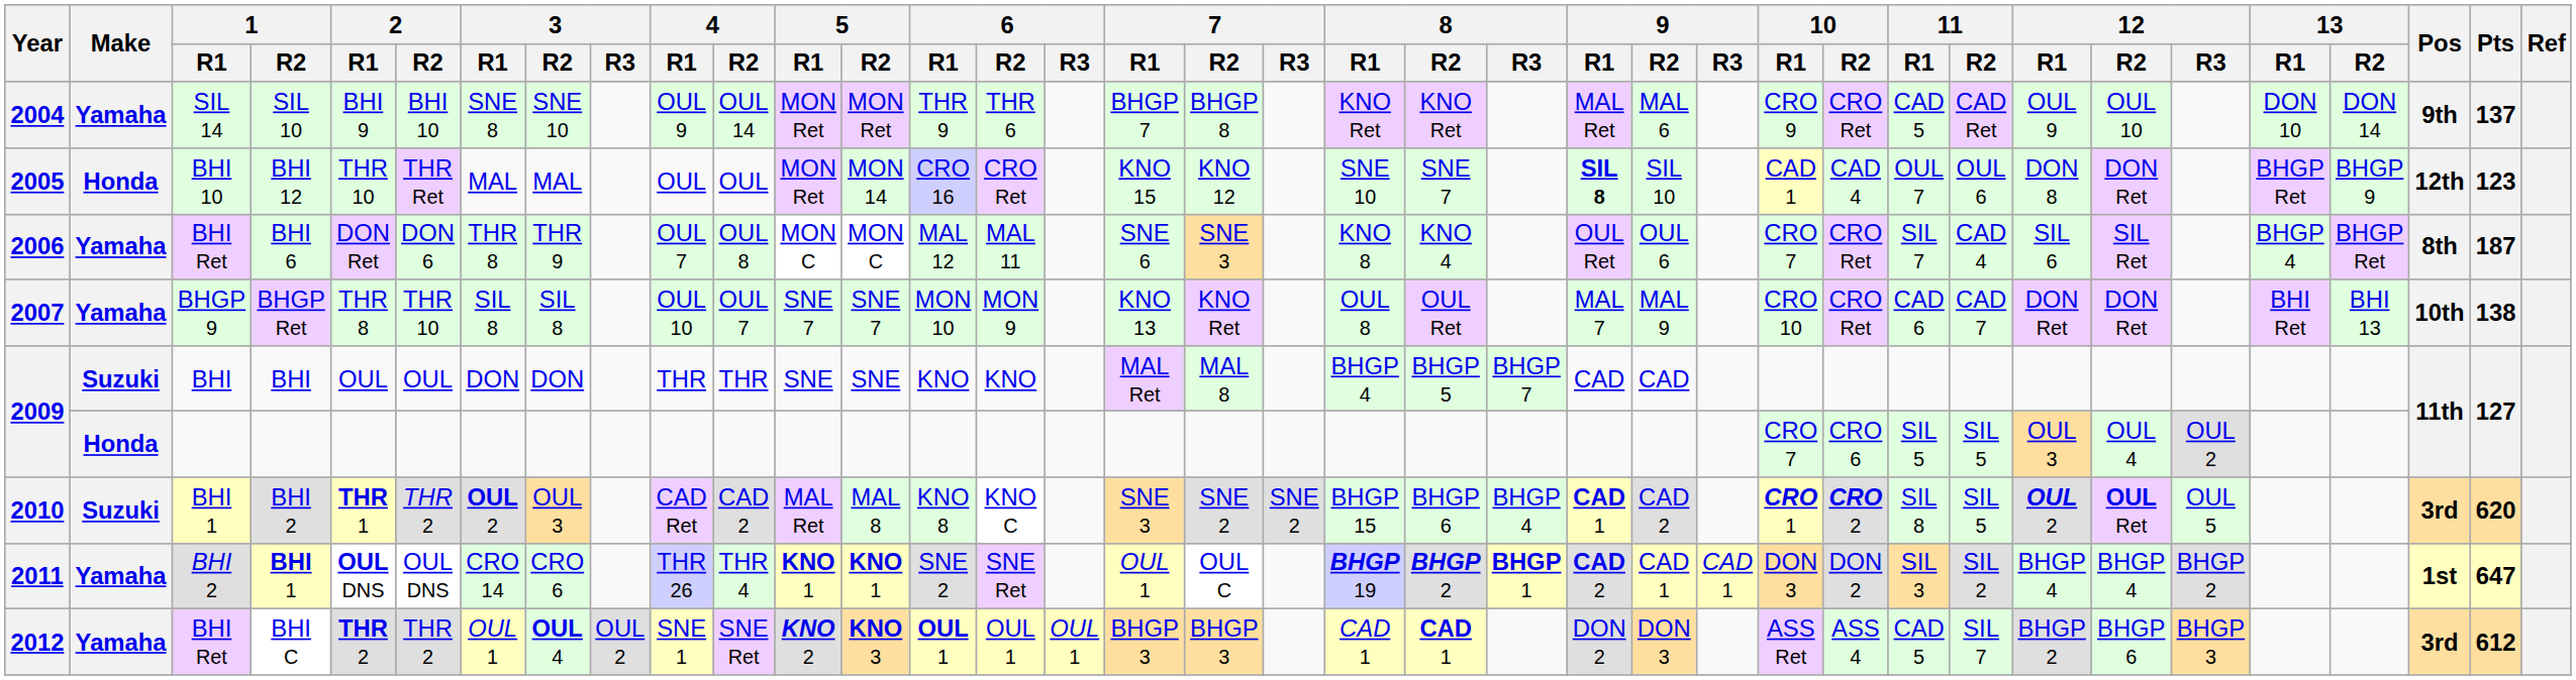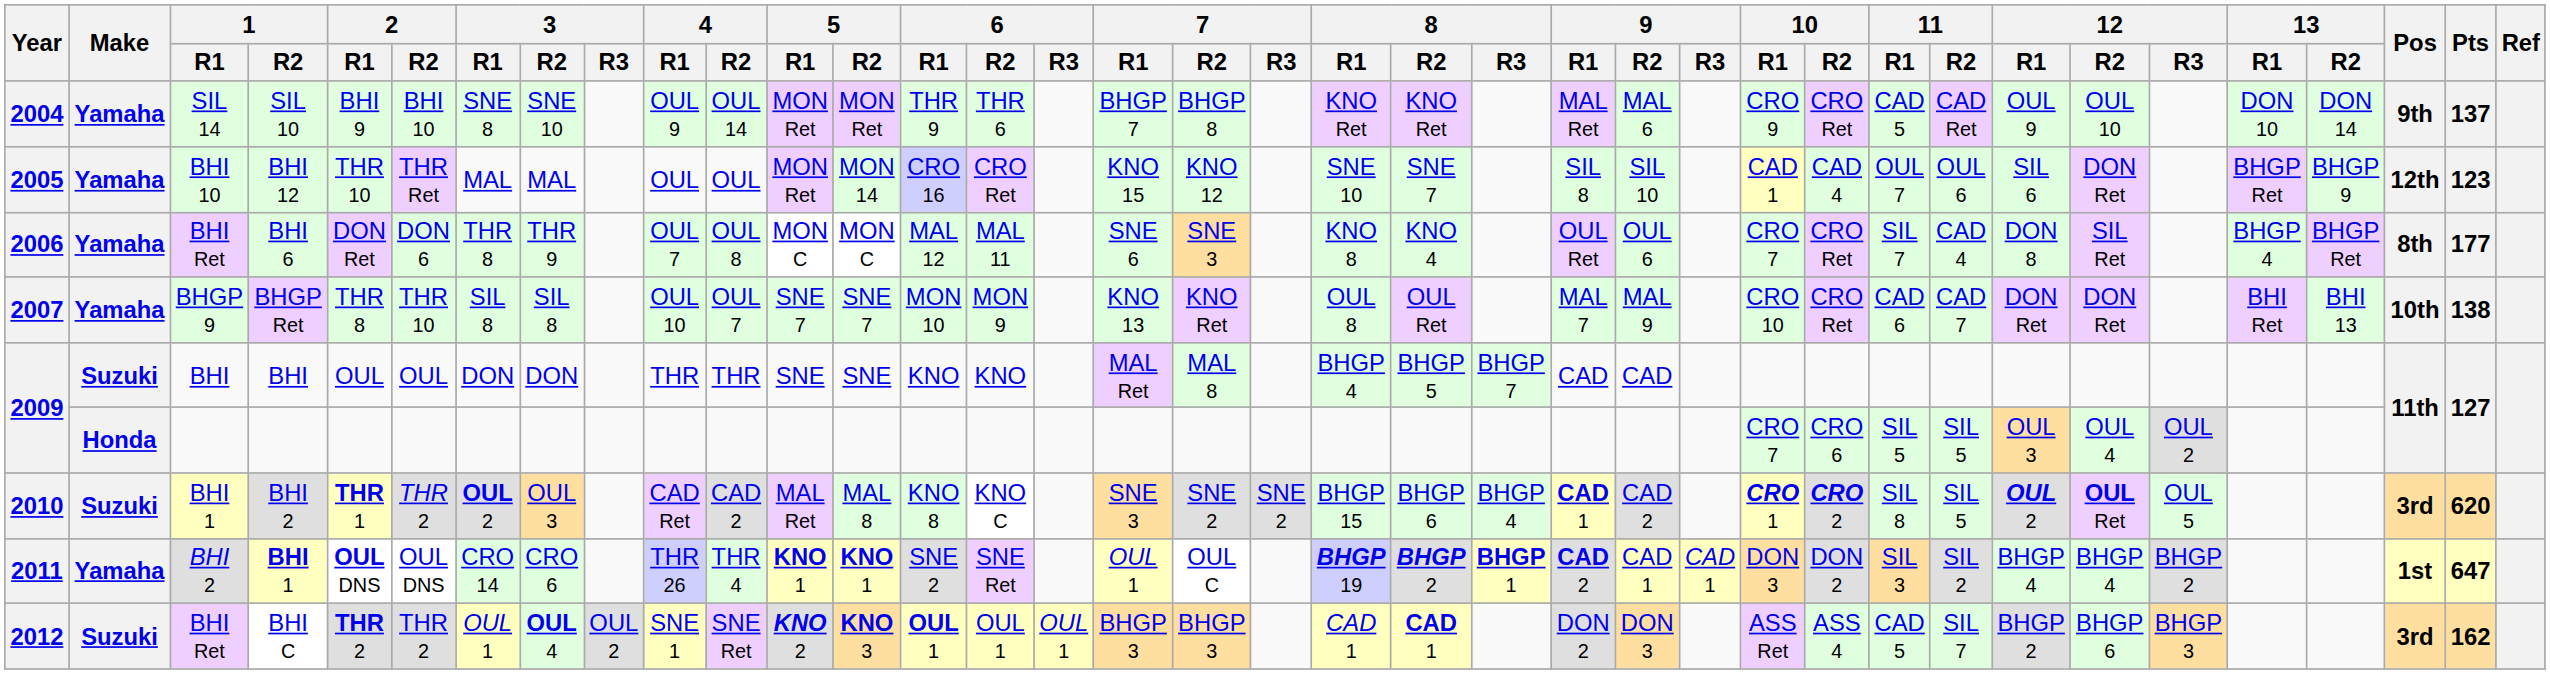BHI 12 | Make: Honda -> Yamaha
BHI 12 | 9 / R1: bold -> normal
BHI 12 | 12 / R1: DON 8 -> SIL 6
BHI 6 | 12 / R1: SIL 6 -> DON 8
BHI 6 | Pts: 187 -> 177
BHI C | Make: Yamaha -> Suzuki
BHI C | Pts: 612 -> 162
